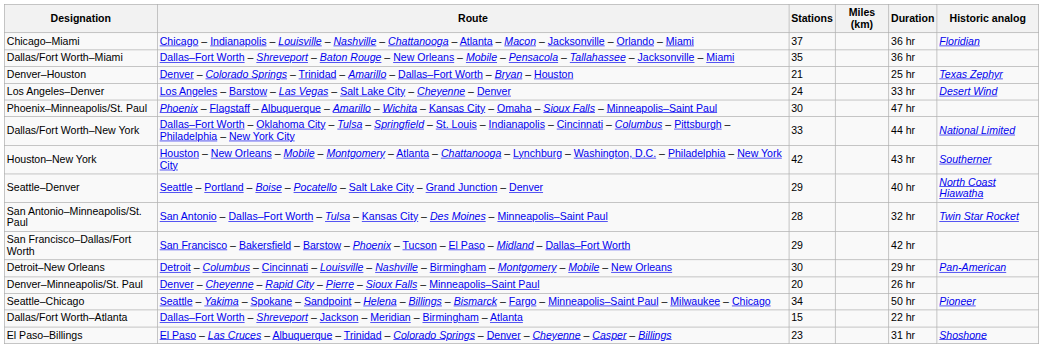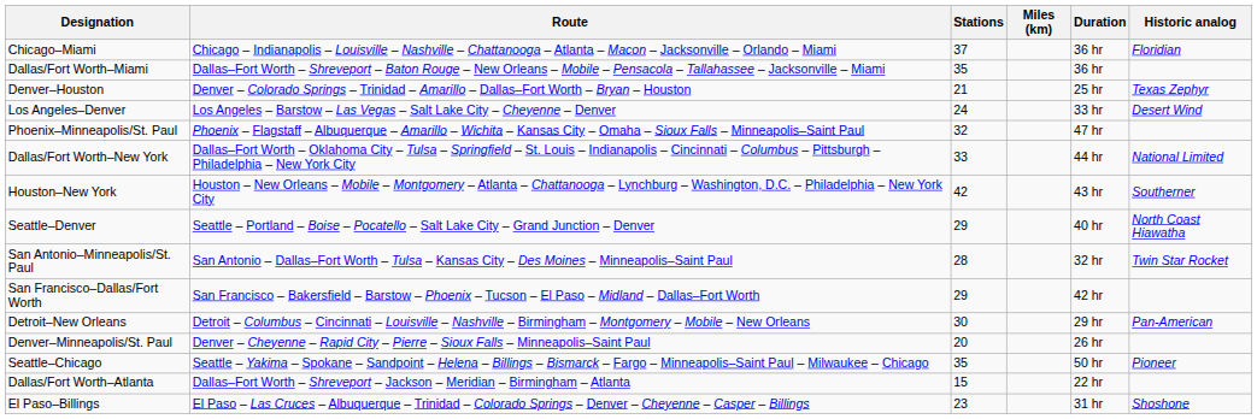Phoenix–Minneapolis/St. Paul | Stations: 30 -> 32
Seattle–Chicago | Stations: 34 -> 35
